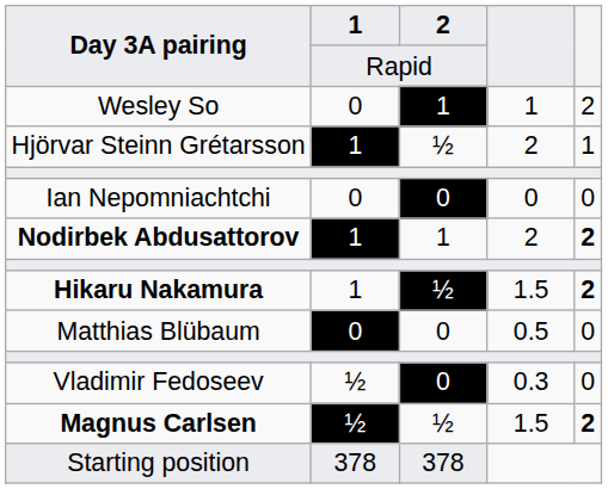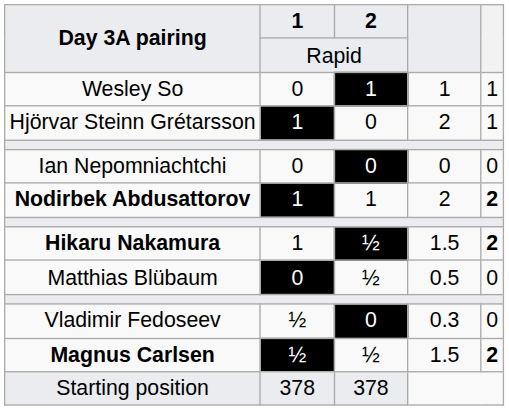Wesley So | column 5: 2 -> 1
Hjörvar Steinn Grétarsson | 2: ½ -> 0
Matthias Blübaum | 2: 0 -> ½
